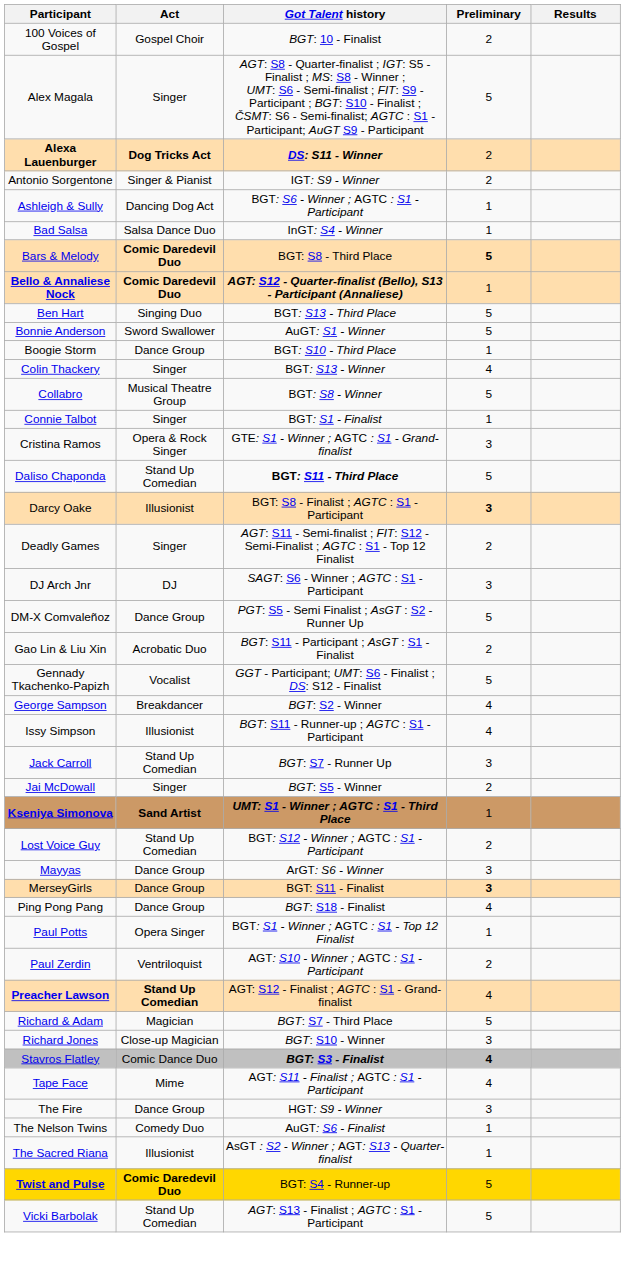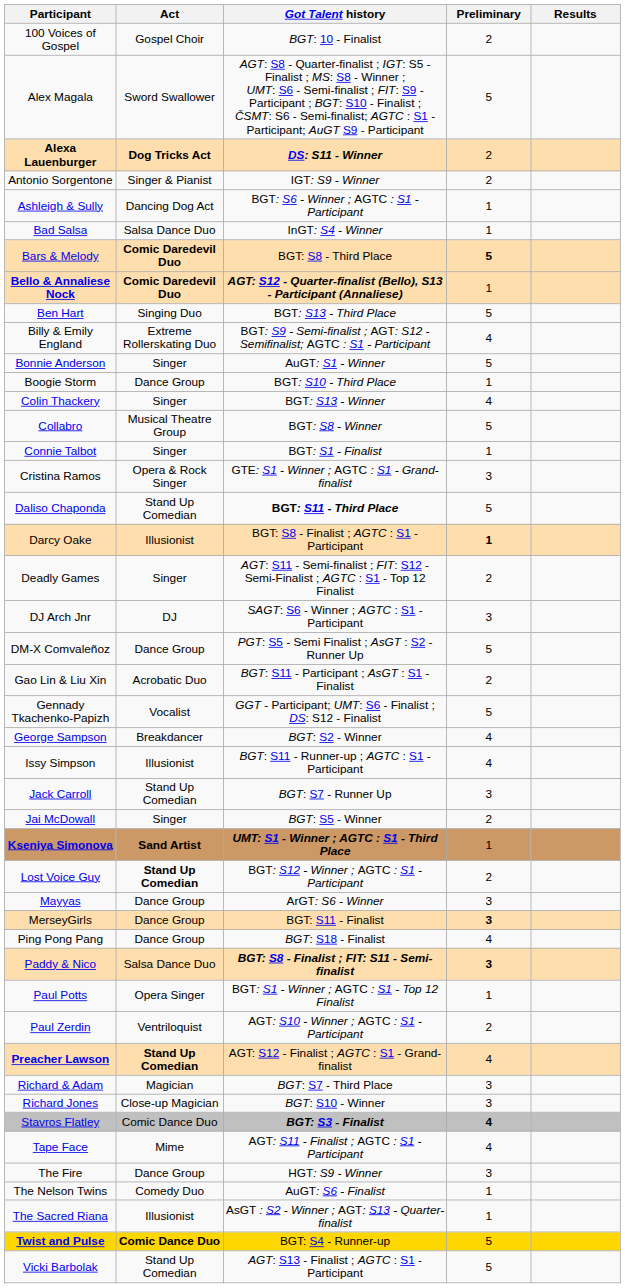Alex Magala | Act: Singer -> Sword Swallower
+ row: Billy & Emily England | Extreme Rollerskating Duo | BGT: S9 - Semi-finalist ; AGT: S12 - Semifinalist; AGTC : S1 - Participant | 4
Bonnie Anderson | Act: Sword Swallower -> Singer
Darcy Oake | Preliminary: 3 -> 1
Lost Voice Guy | Act: normal -> bold
+ row: Paddy & Nico | Salsa Dance Duo | BGT: S8 - Finalist ; FIT: S11 - Semi-finalist | 3
Richard & Adam | Preliminary: 5 -> 3
Twist and Pulse | Act: Comic Daredevil Duo -> Comic Dance Duo
